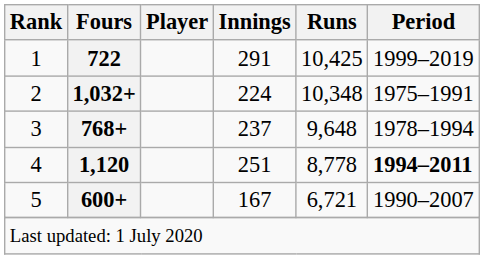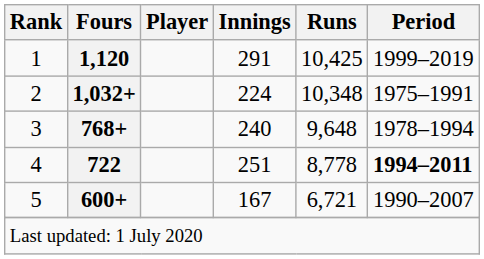1 | Fours: 722 -> 1,120
3 | Innings: 237 -> 240
4 | Fours: 1,120 -> 722
